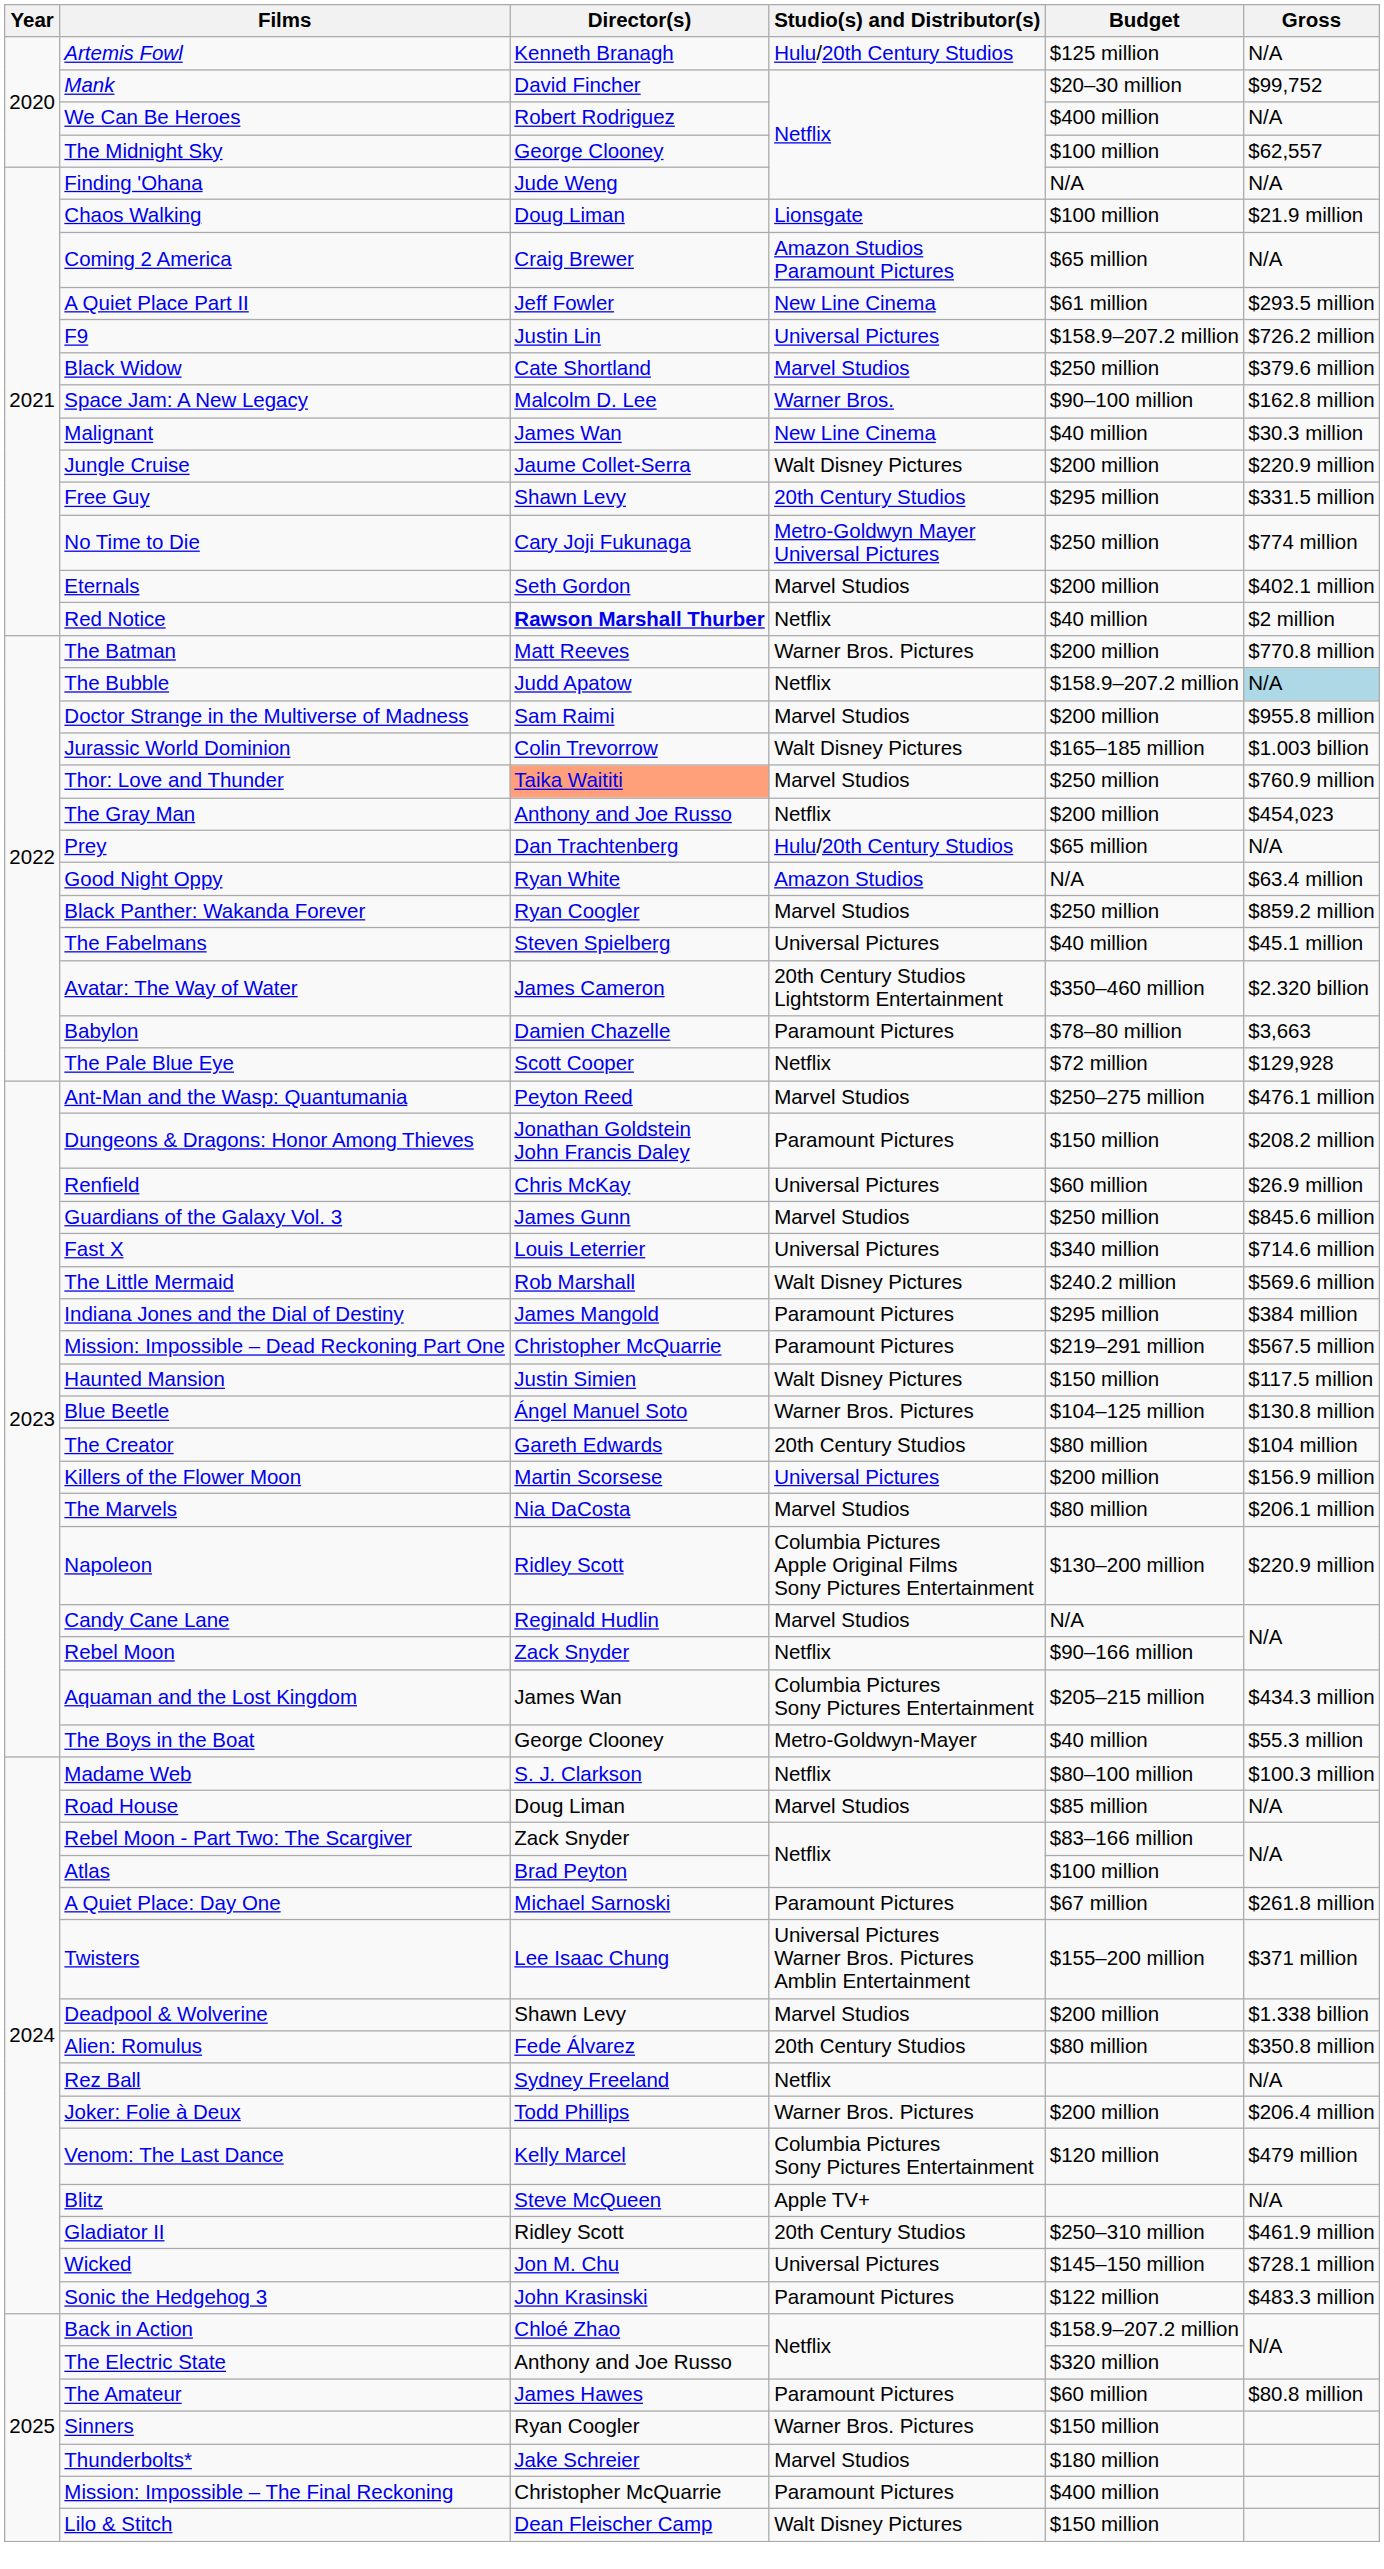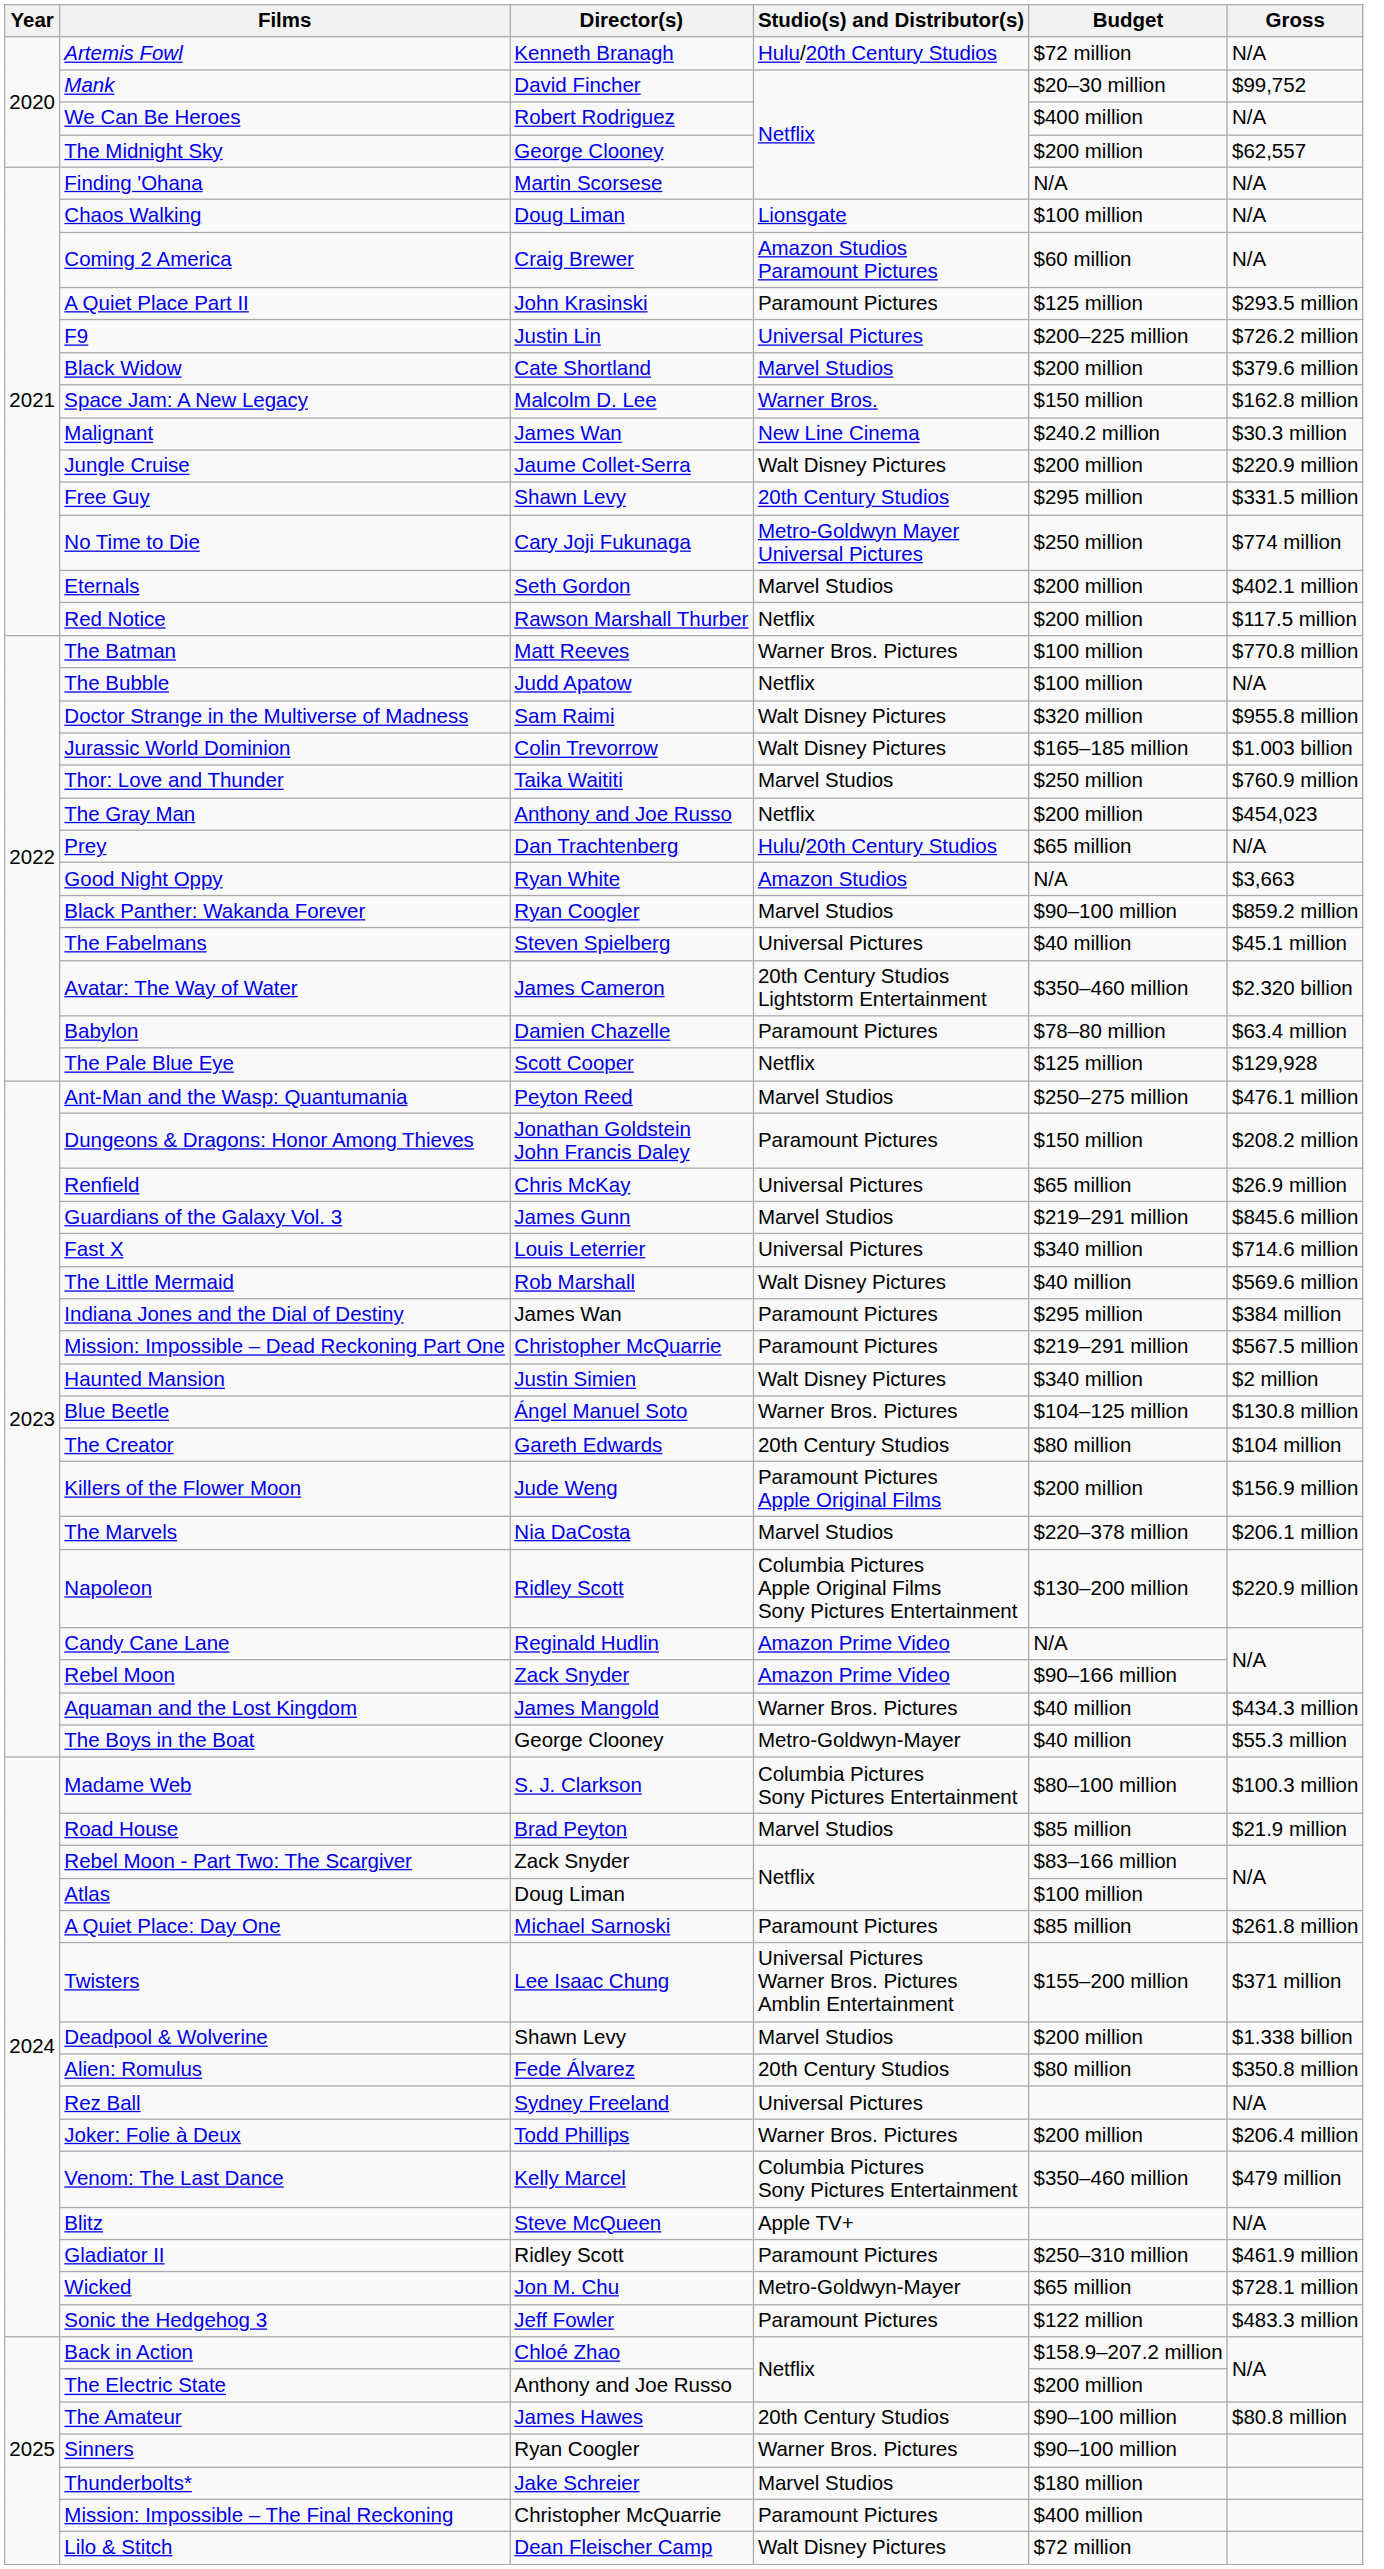Artemis Fowl | Budget: $125 million -> $72 million
The Midnight Sky | Budget: $100 million -> $200 million
Finding 'Ohana | Director(s): Jude Weng -> Martin Scorsese
Chaos Walking | Gross: $21.9 million -> N/A
Coming 2 America | Budget: $65 million -> $60 million
A Quiet Place Part II | Director(s): Jeff Fowler -> John Krasinski
A Quiet Place Part II | Studio(s) and Distributor(s): New Line Cinema -> Paramount Pictures
A Quiet Place Part II | Budget: $61 million -> $125 million
F9 | Budget: $158.9–207.2 million -> $200–225 million
Black Widow | Budget: $250 million -> $200 million
Space Jam: A New Legacy | Budget: $90–100 million -> $150 million
Malignant | Budget: $40 million -> $240.2 million
Red Notice | Director(s): bold -> normal
Red Notice | Budget: $40 million -> $200 million
Red Notice | Gross: $2 million -> $117.5 million
The Batman | Budget: $200 million -> $100 million
The Bubble | Budget: $158.9–207.2 million -> $100 million
The Bubble | Gross: lightblue background -> no background
Doctor Strange in the Multiverse of Madness | Studio(s) and Distributor(s): Marvel Studios -> Walt Disney Pictures
Doctor Strange in the Multiverse of Madness | Budget: $200 million -> $320 million
Thor: Love and Thunder | Director(s): lightsalmon background -> no background
Good Night Oppy | Gross: $63.4 million -> $3,663
Black Panther: Wakanda Forever | Budget: $250 million -> $90–100 million
Babylon | Gross: $3,663 -> $63.4 million
The Pale Blue Eye | Budget: $72 million -> $125 million
Renfield | Budget: $60 million -> $65 million
Guardians of the Galaxy Vol. 3 | Budget: $250 million -> $219–291 million
The Little Mermaid | Budget: $240.2 million -> $40 million
Indiana Jones and the Dial of Destiny | Director(s): James Mangold -> James Wan
Haunted Mansion | Budget: $150 million -> $340 million
Haunted Mansion | Gross: $117.5 million -> $2 million
Killers of the Flower Moon | Director(s): Martin Scorsese -> Jude Weng
Killers of the Flower Moon | Studio(s) and Distributor(s): Universal Pictures -> Paramount Pictures Apple Original Films
The Marvels | Budget: $80 million -> $220–378 million
Candy Cane Lane | Studio(s) and Distributor(s): Marvel Studios -> Amazon Prime Video
Rebel Moon | Studio(s) and Distributor(s): Netflix -> Amazon Prime Video
Aquaman and the Lost Kingdom | Director(s): James Wan -> James Mangold
Aquaman and the Lost Kingdom | Studio(s) and Distributor(s): Columbia Pictures Sony Pictures Entertainment -> Warner Bros. Pictures
Aquaman and the Lost Kingdom | Budget: $205–215 million -> $40 million
Madame Web | Studio(s) and Distributor(s): Netflix -> Columbia Pictures Sony Pictures Entertainment
Road House | Director(s): Doug Liman -> Brad Peyton
Road House | Gross: N/A -> $21.9 million
Atlas | Director(s): Brad Peyton -> Doug Liman
A Quiet Place: Day One | Budget: $67 million -> $85 million
Rez Ball | Studio(s) and Distributor(s): Netflix -> Universal Pictures
Venom: The Last Dance | Budget: $120 million -> $350–460 million
Gladiator II | Studio(s) and Distributor(s): 20th Century Studios -> Paramount Pictures
Wicked | Studio(s) and Distributor(s): Universal Pictures -> Metro-Goldwyn-Mayer
Wicked | Budget: $145–150 million -> $65 million
Sonic the Hedgehog 3 | Director(s): John Krasinski -> Jeff Fowler
The Electric State | Budget: $320 million -> $200 million
The Amateur | Studio(s) and Distributor(s): Paramount Pictures -> 20th Century Studios
The Amateur | Budget: $60 million -> $90–100 million
Sinners | Budget: $150 million -> $90–100 million
Lilo & Stitch | Budget: $150 million -> $72 million
